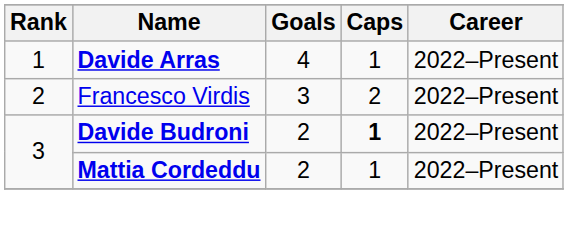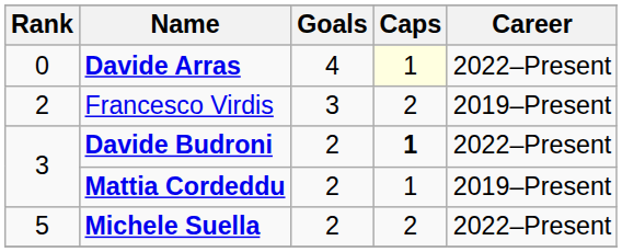Davide Arras | Rank: 1 -> 0
Davide Arras | Caps: no background -> lightyellow background
Francesco Virdis | Career: 2022–Present -> 2019–Present
Mattia Cordeddu | Career: 2022–Present -> 2019–Present
+ row: 5 | Michele Suella | 2 | 2 | 2022–Present
